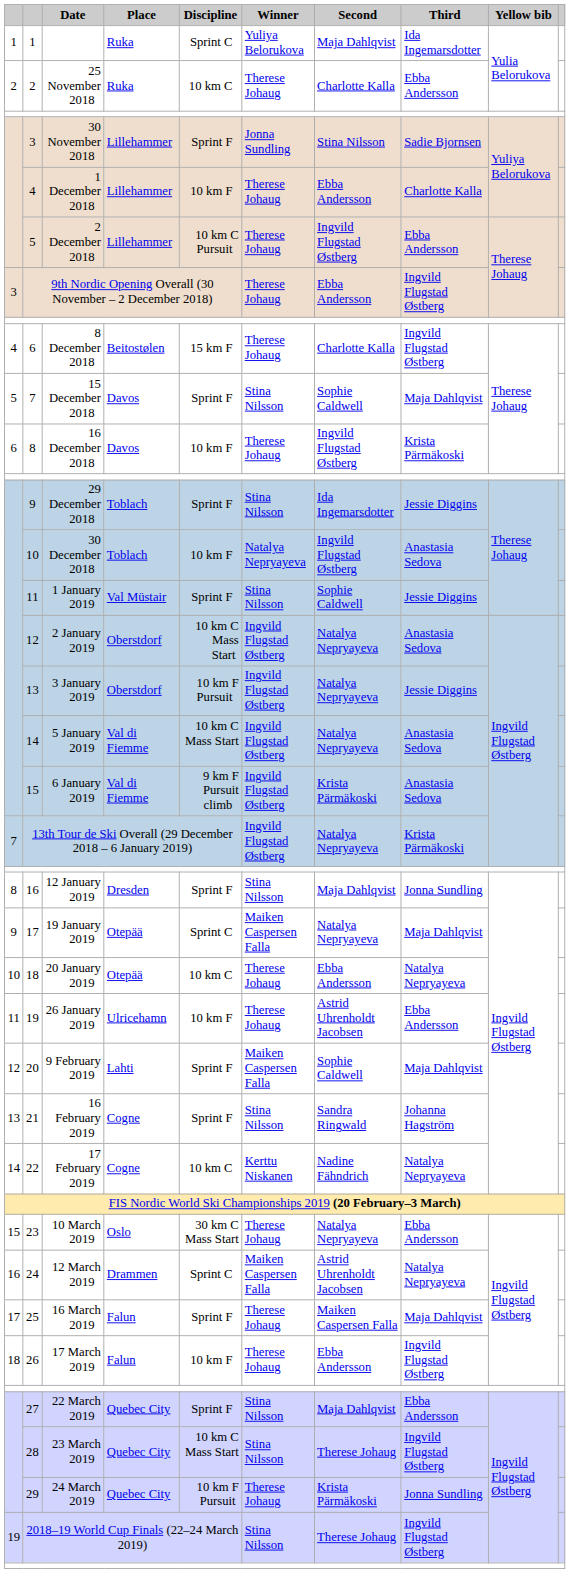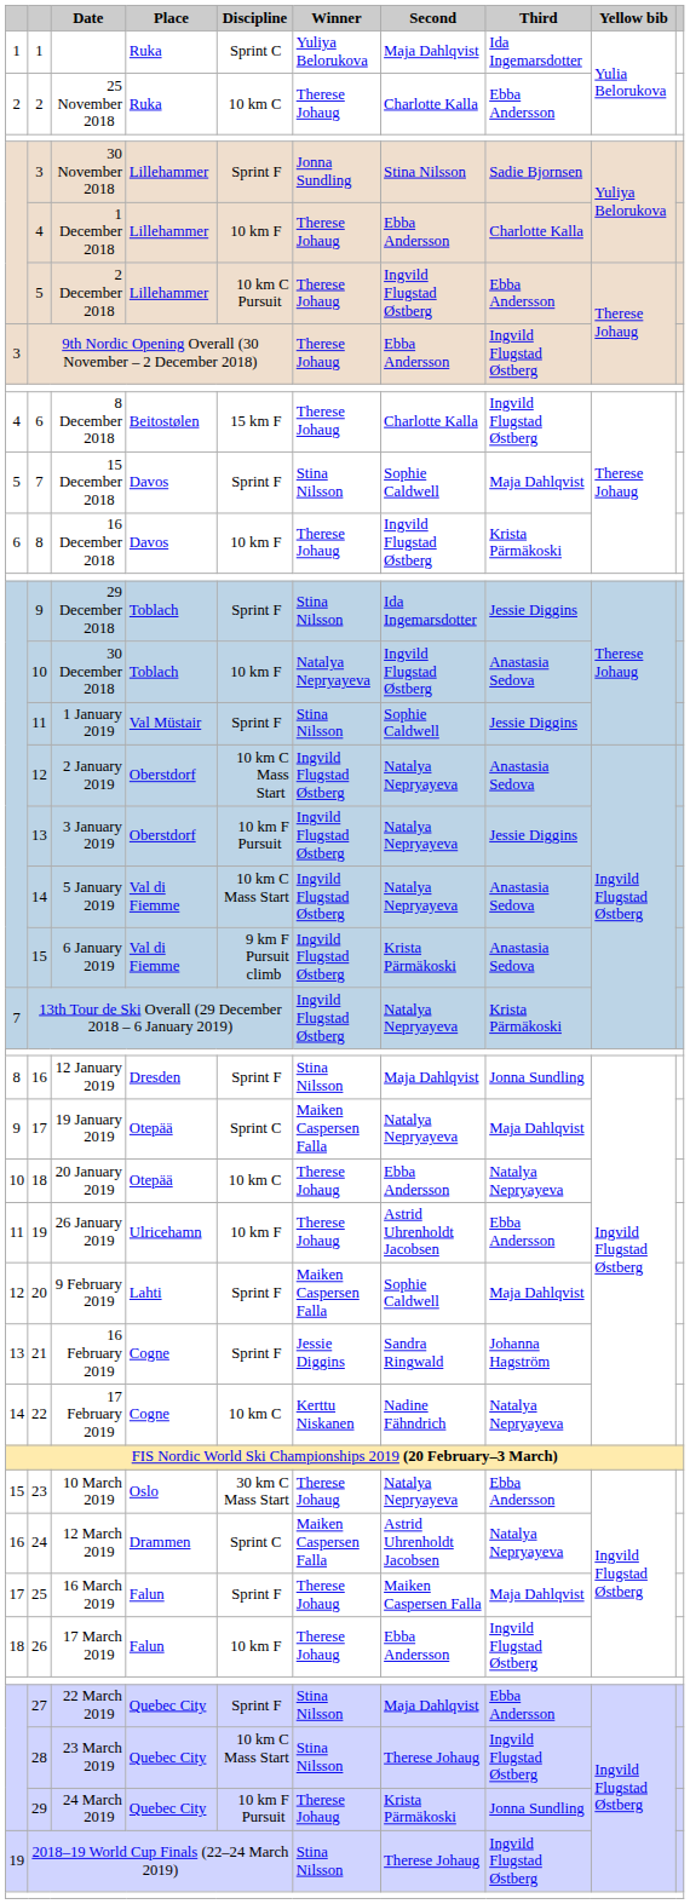21 | Winner: Stina Nilsson -> Jessie Diggins
